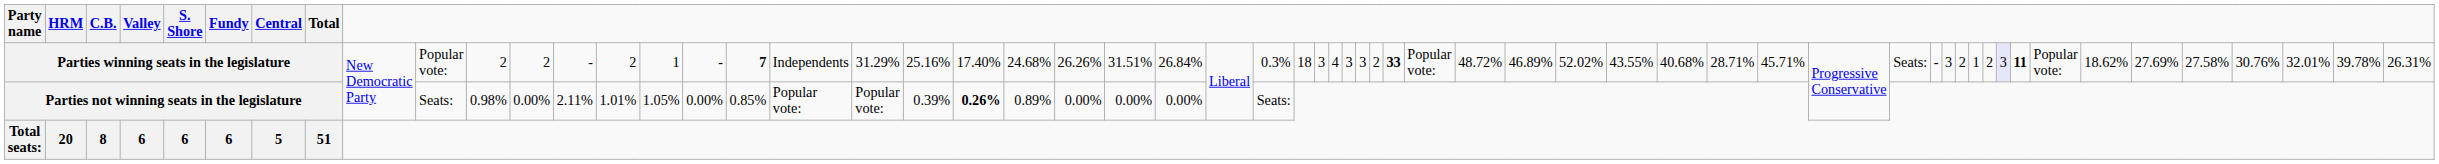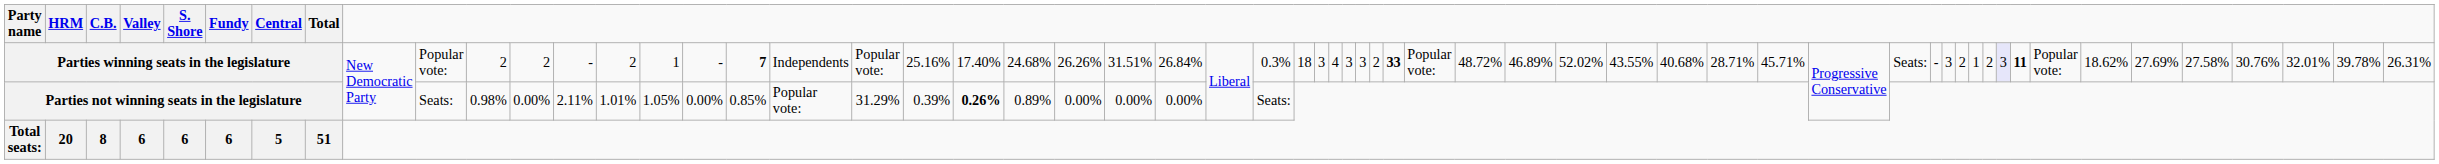Parties winning seats in the legislature | column 21: 31.29% -> Popular vote:
Parties not winning seats in the legislature | column 21: Popular vote: -> 31.29%
